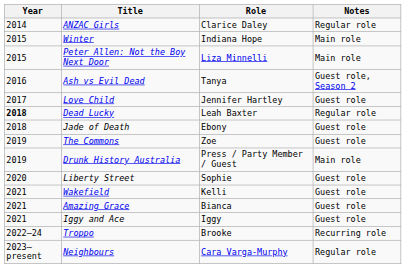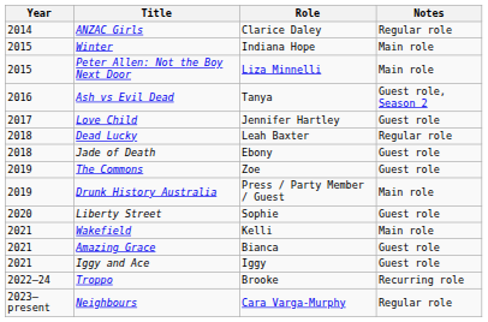Dead Lucky | Year: bold -> normal
Wakefield | Notes: Guest role -> Main role
